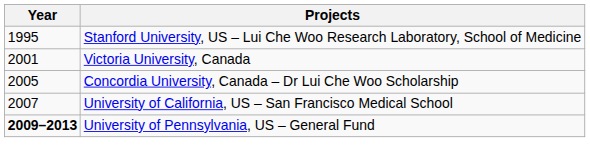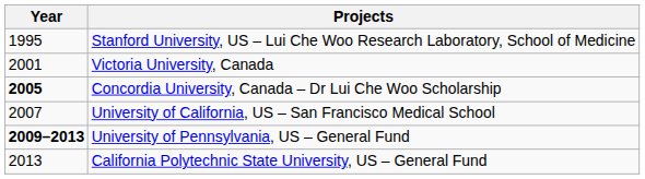Concordia University, Canada – Dr Lui Che Woo Scholarship | Year: normal -> bold
+ row: 2013 | California Polytechnic State University, US – General Fund
